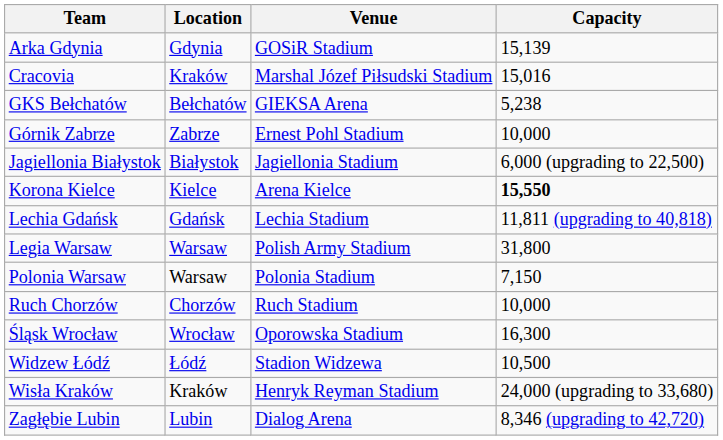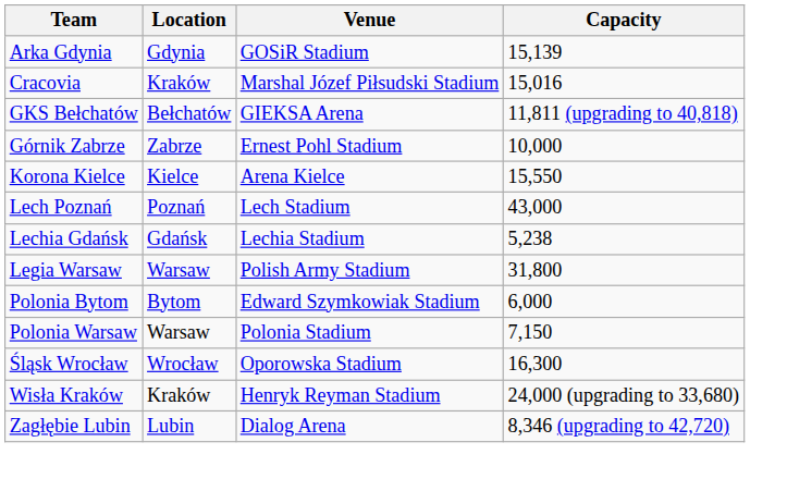GKS Bełchatów | Capacity: 5,238 -> 11,811 (upgrading to 40,818)
- row: Jagiellonia Białystok | Białystok | Jagiellonia Stadium | 6,000 (upgrading to 22,500)
Korona Kielce | Capacity: bold -> normal
+ row: Lech Poznań | Poznań | Lech Stadium | 43,000
Lechia Gdańsk | Capacity: 11,811 (upgrading to 40,818) -> 5,238
+ row: Polonia Bytom | Bytom | Edward Szymkowiak Stadium | 6,000
- row: Ruch Chorzów | Chorzów | Ruch Stadium | 10,000
- row: Widzew Łódź | Łódź | Stadion Widzewa | 10,500
